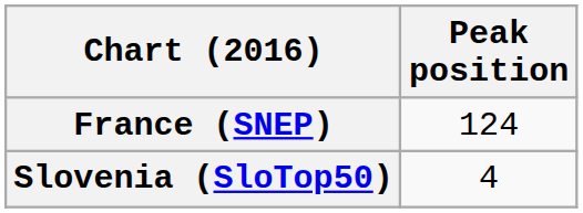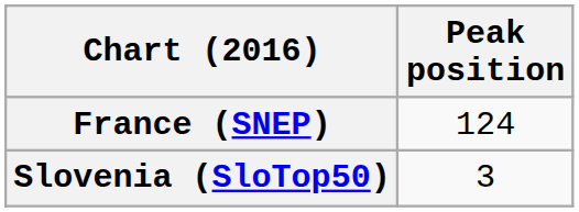Slovenia (SloTop50) | Peak position: 4 -> 3
